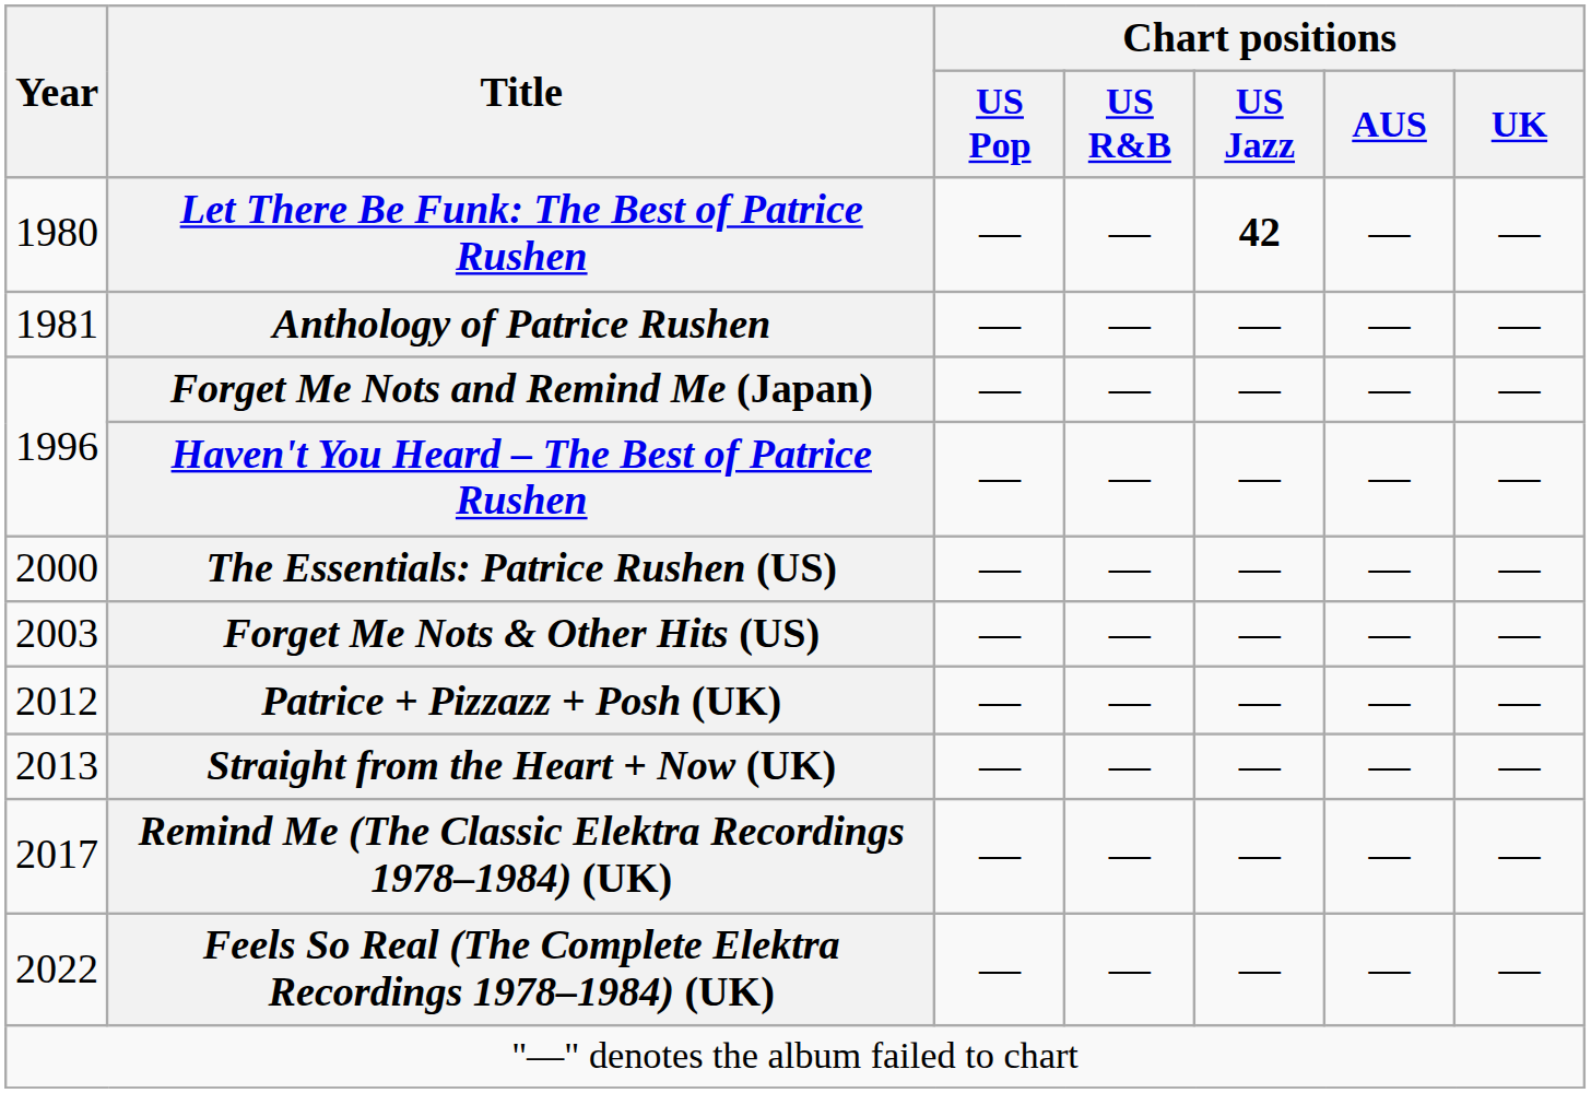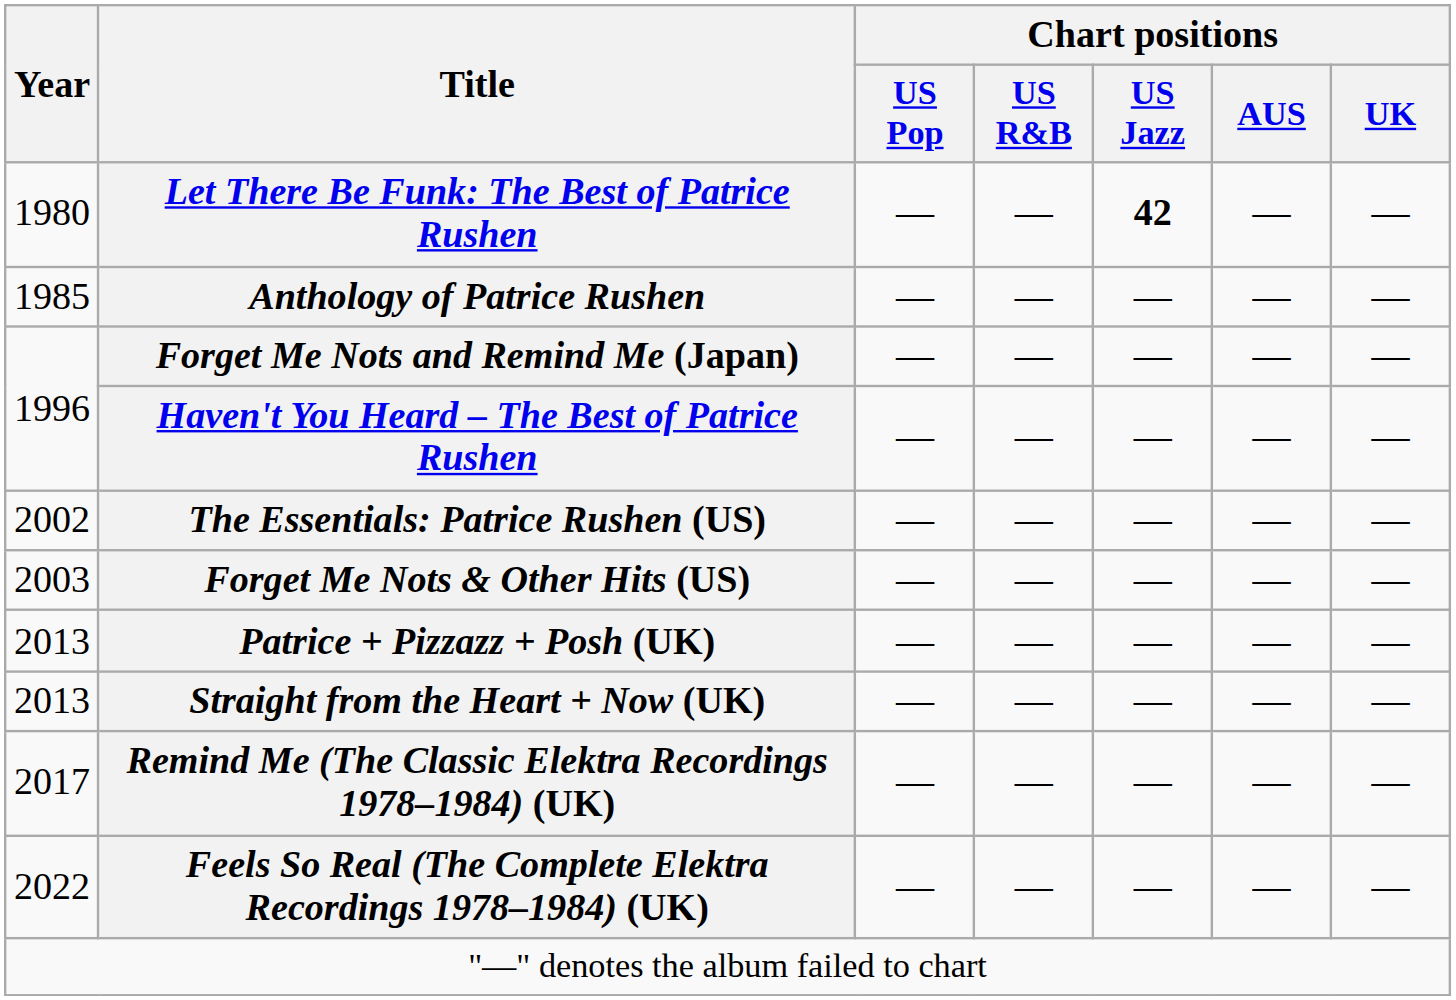Anthology of Patrice Rushen | Year: 1981 -> 1985
The Essentials: Patrice Rushen (US) | Year: 2000 -> 2002
Patrice + Pizzazz + Posh (UK) | Year: 2012 -> 2013
